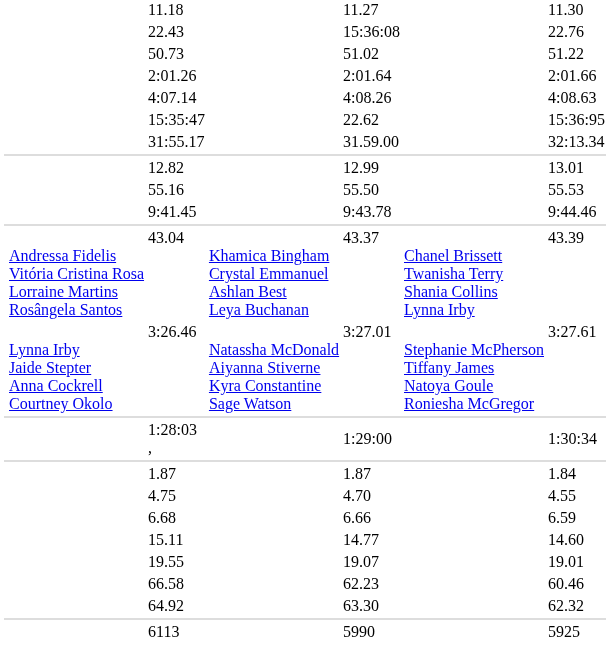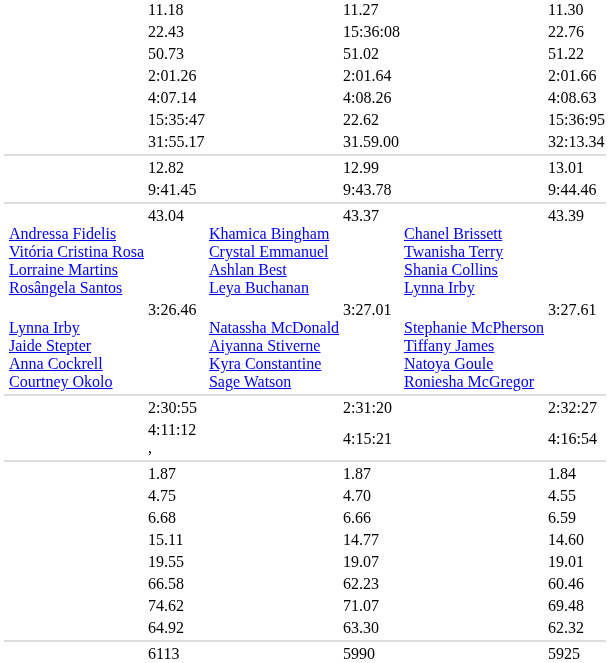- row: 55.16 | 55.50 | 55.53
+ row: 2:30:55 | 2:31:20 | 2:32:27
- row: 1:28:03 , | 1:29:00 | 1:30:34
+ row: 4:11:12 , | 4:15:21 | 4:16:54
+ row: 74.62 | 71.07 | 69.48
